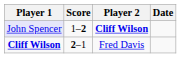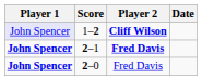2–1 | Player 1: Cliff Wilson -> John Spencer
2–1 | Player 2: normal -> bold
+ row: John Spencer | 2–0 | Fred Davis
